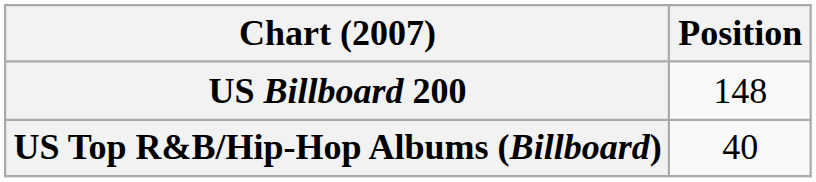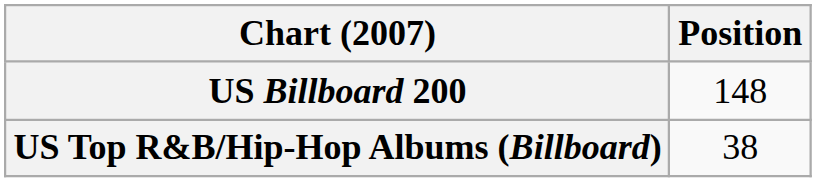US Top R&B/Hip-Hop Albums (Billboard) | Position: 40 -> 38
